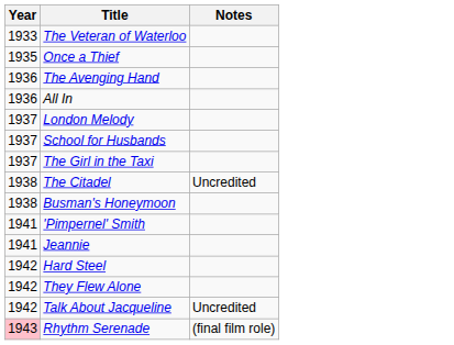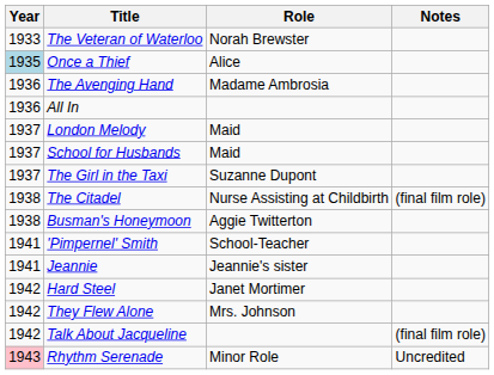+ column: Role | Norah Brewster | Alice | Madame Ambrosia | Maid | Maid | Suzanne Dupont | Nurse Assisting at Childbirth | Aggie Twitterton | School-Teacher | Jeannie's sister | Janet Mortimer | Mrs. Johnson | Minor Role
Once a Thief | Year: no background -> lightblue background
The Citadel | Notes: Uncredited -> (final film role)
Talk About Jacqueline | Notes: Uncredited -> (final film role)
Rhythm Serenade | Notes: (final film role) -> Uncredited
